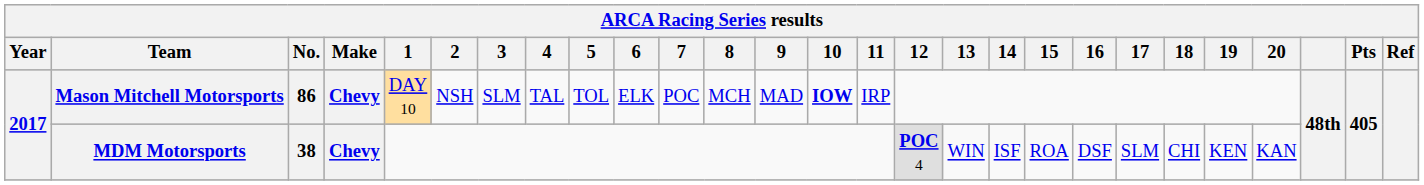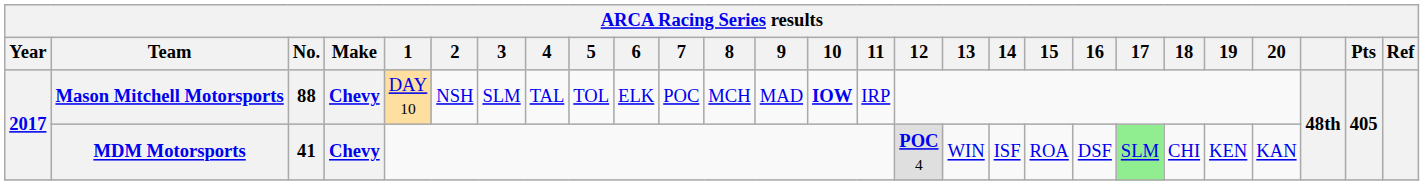Mason Mitchell Motorsports | No.: 86 -> 88
MDM Motorsports | No.: 38 -> 41
MDM Motorsports | 17: no background -> lightgreen background
